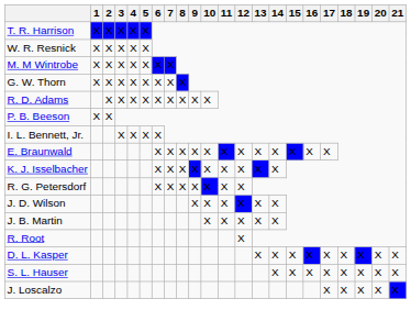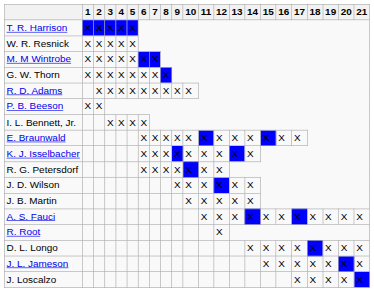T. R. Harrison | 2: normal -> bold
+ row: A. S. Fauci | X | X | X | X | X | X | X | X | X | X | X
- row: D. L. Kasper | X | X | X | X | X | X | X | X | X
- row: S. L. Hauser | X | X | X | X | X | X | X | X
+ row: D. L. Longo | X | X | X | X | X | X | X | X
+ row: J. L. Jameson | X | X | X | X | X | X | X
